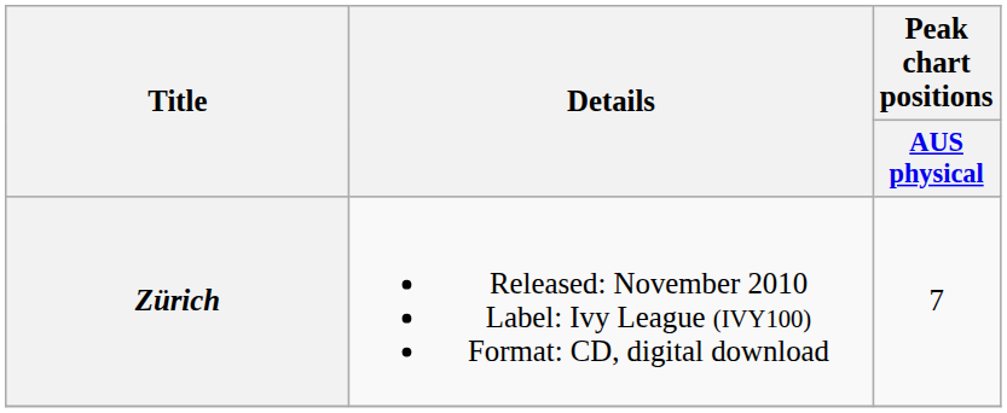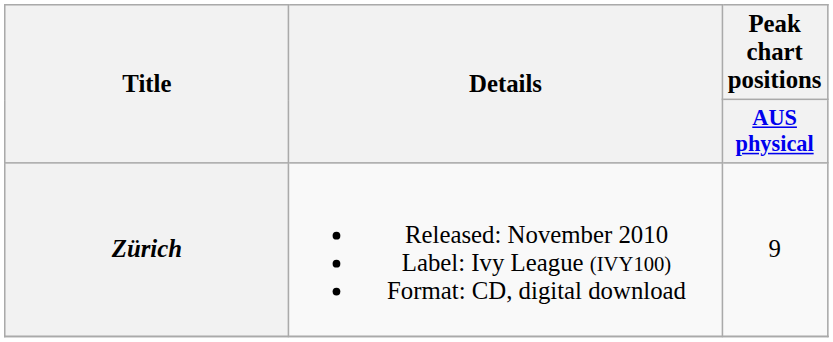Zürich | Peak chart positions / AUS physical: 7 -> 9
